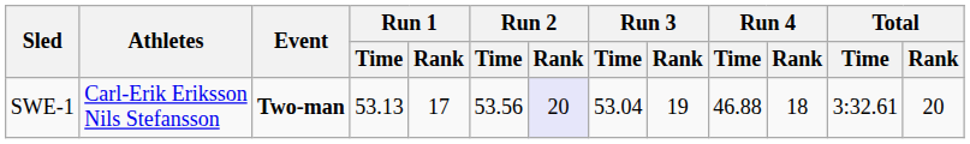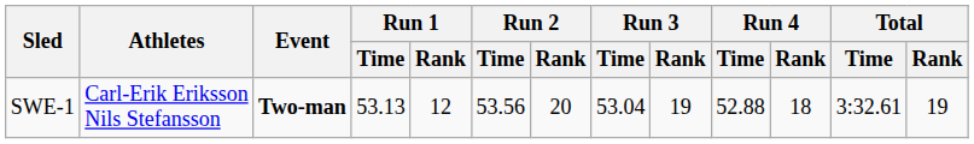SWE-1 | Run 1 / Rank: 17 -> 12
SWE-1 | Run 2 / Rank: lavender background -> no background
SWE-1 | Run 4 / Time: 46.88 -> 52.88
SWE-1 | Total / Rank: 20 -> 19
